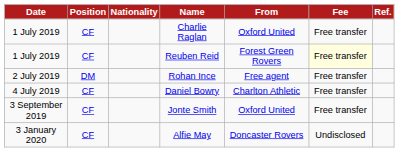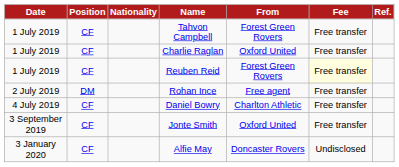+ row: 1 July 2019 | CF | Tahvon Campbell | Forest Green Rovers | Free transfer
